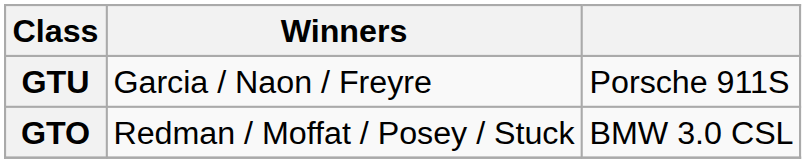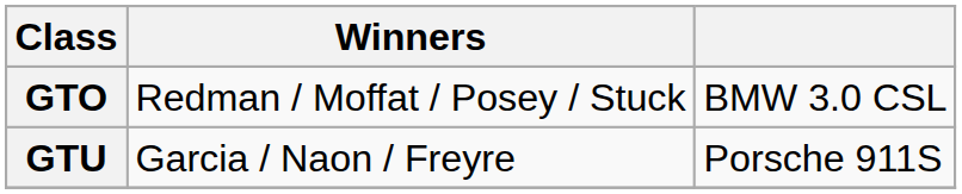rows swapped: GTO <-> GTU
